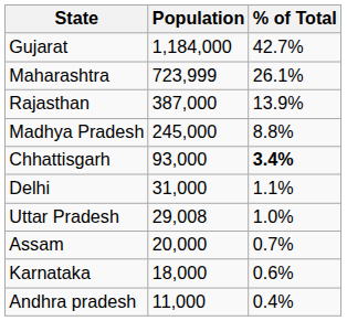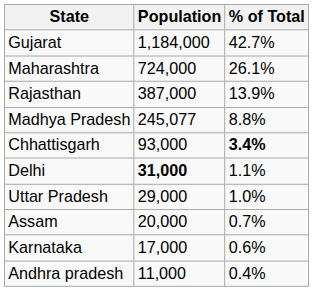Maharashtra | Population: 723,999 -> 724,000
Madhya Pradesh | Population: 245,000 -> 245,077
Delhi | Population: normal -> bold
Uttar Pradesh | Population: 29,008 -> 29,000
Karnataka | Population: 18,000 -> 17,000
